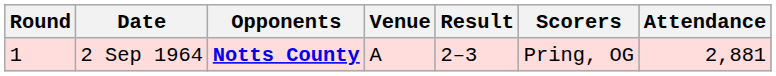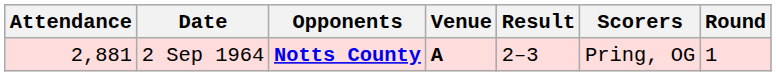columns swapped: Round <-> Attendance
2 Sep 1964 | Venue: normal -> bold
